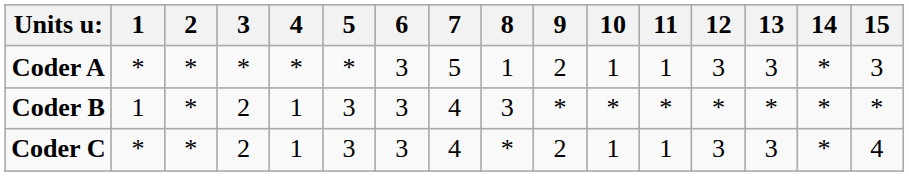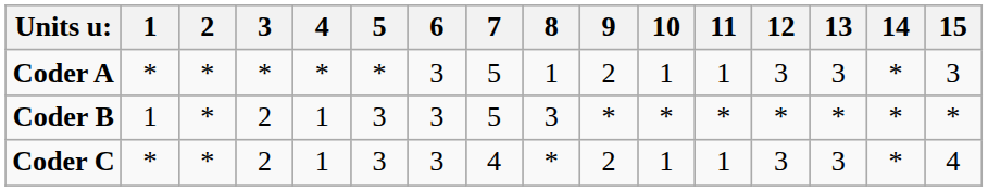Coder B | 7: 4 -> 5
